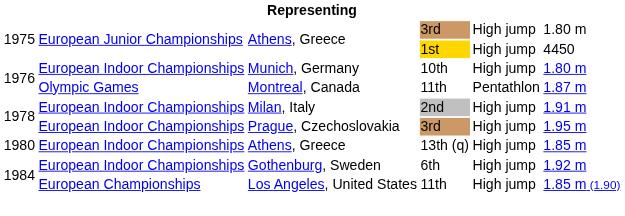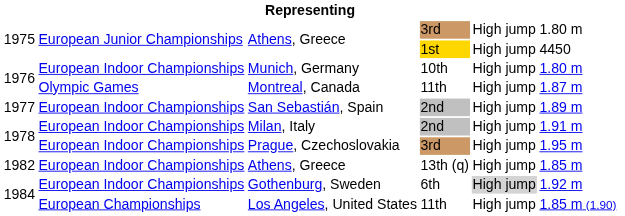Montreal, Canada | column 5: Pentathlon -> High jump
+ row: 1977 | European Indoor Championships | San Sebastián, Spain | 2nd | High jump | 1.89 m
Athens, Greece / 13th (q) | column 1: 1980 -> 1982
Gothenburg, Sweden | column 5: no background -> lightgrey background
